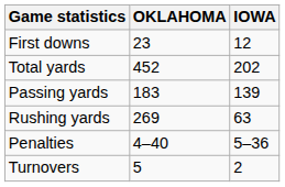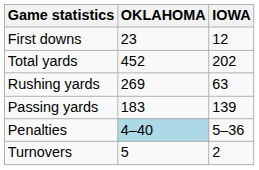rows swapped: Passing yards <-> Rushing yards
Penalties | OKLAHOMA: no background -> lightblue background
